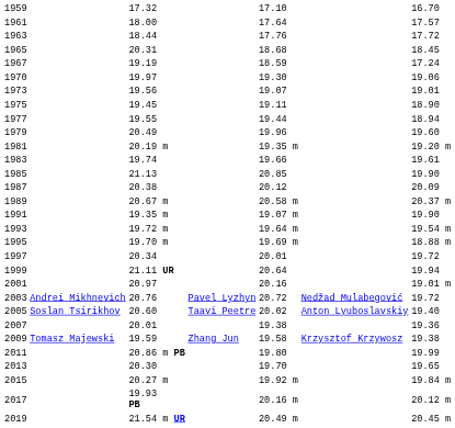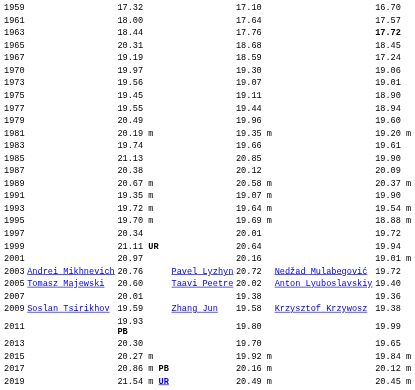1963 | column 7: normal -> bold
2005 | column 2: Soslan Tsirikhov -> Tomasz Majewski
2009 | column 2: Tomasz Majewski -> Soslan Tsirikhov
2011 | column 3: 20.86 m PB -> 19.93 PB
2017 | column 3: 19.93 PB -> 20.86 m PB
